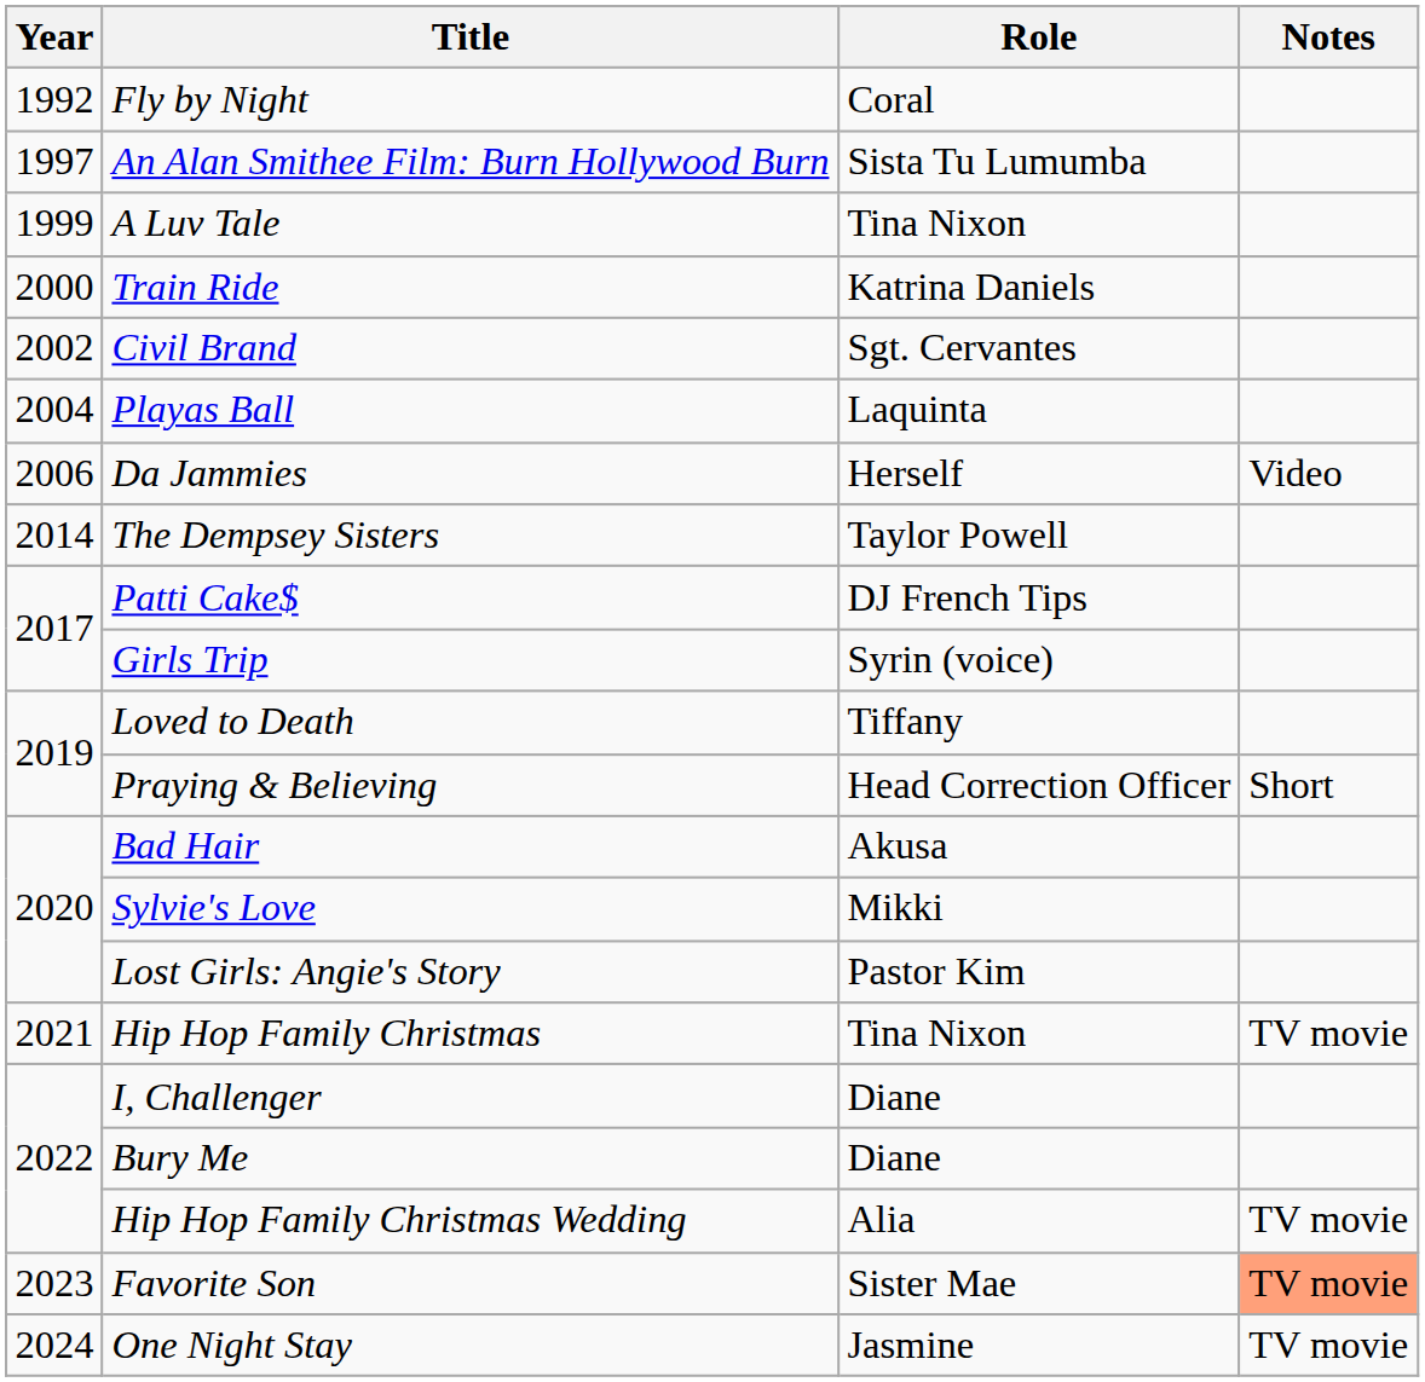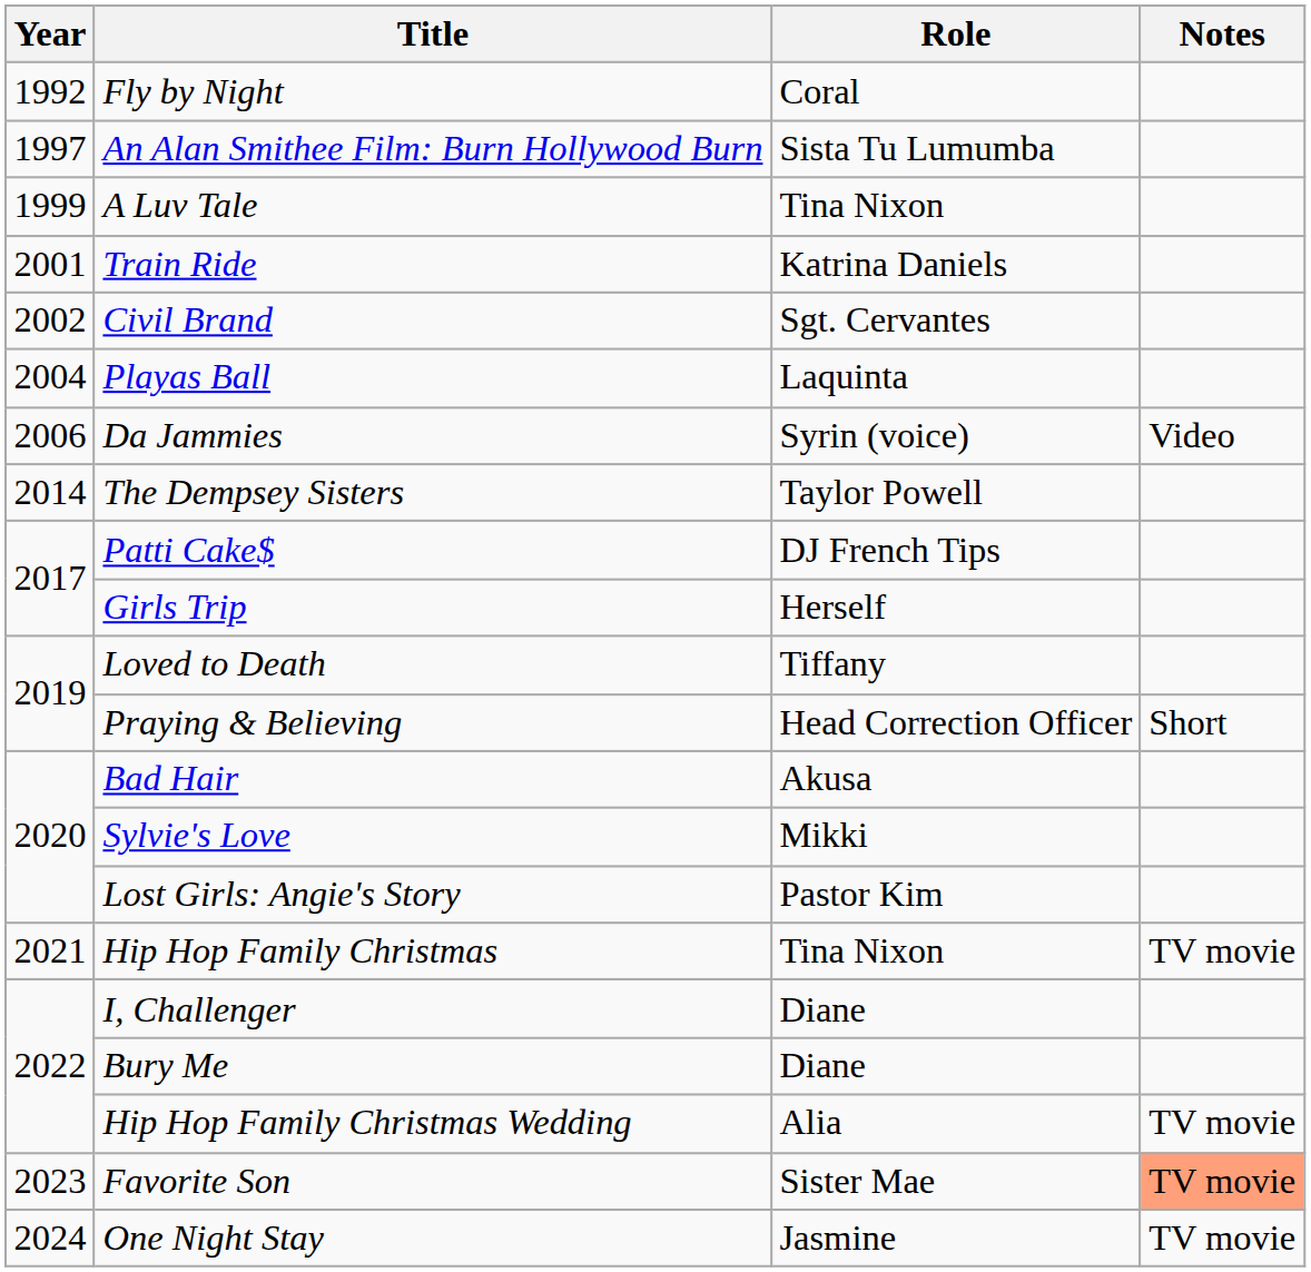Train Ride | Year: 2000 -> 2001
Da Jammies | Role: Herself -> Syrin (voice)
Girls Trip | Role: Syrin (voice) -> Herself
